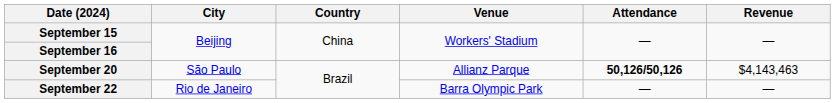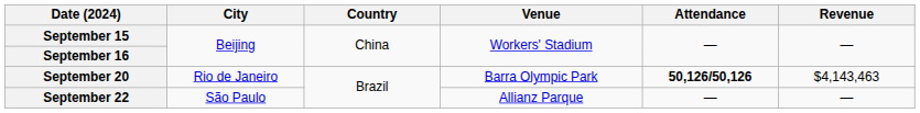September 20 | City: São Paulo -> Rio de Janeiro
September 20 | Venue: Allianz Parque -> Barra Olympic Park
September 22 | City: Rio de Janeiro -> São Paulo
September 22 | Venue: Barra Olympic Park -> Allianz Parque
